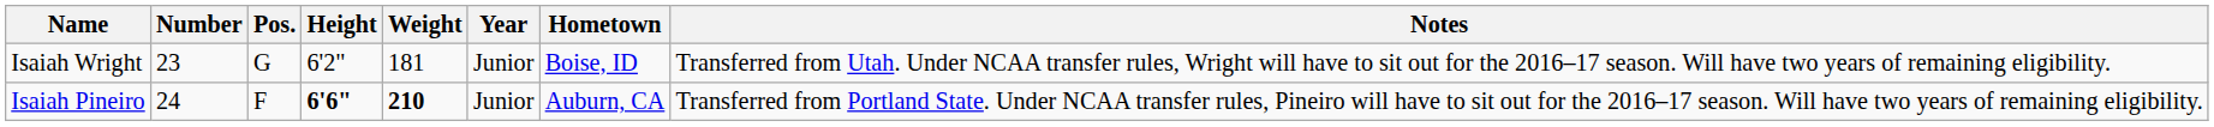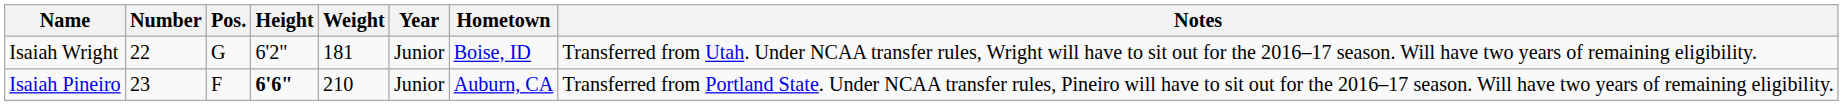Isaiah Wright | Number: 23 -> 22
Isaiah Pineiro | Number: 24 -> 23
Isaiah Pineiro | Weight: bold -> normal
